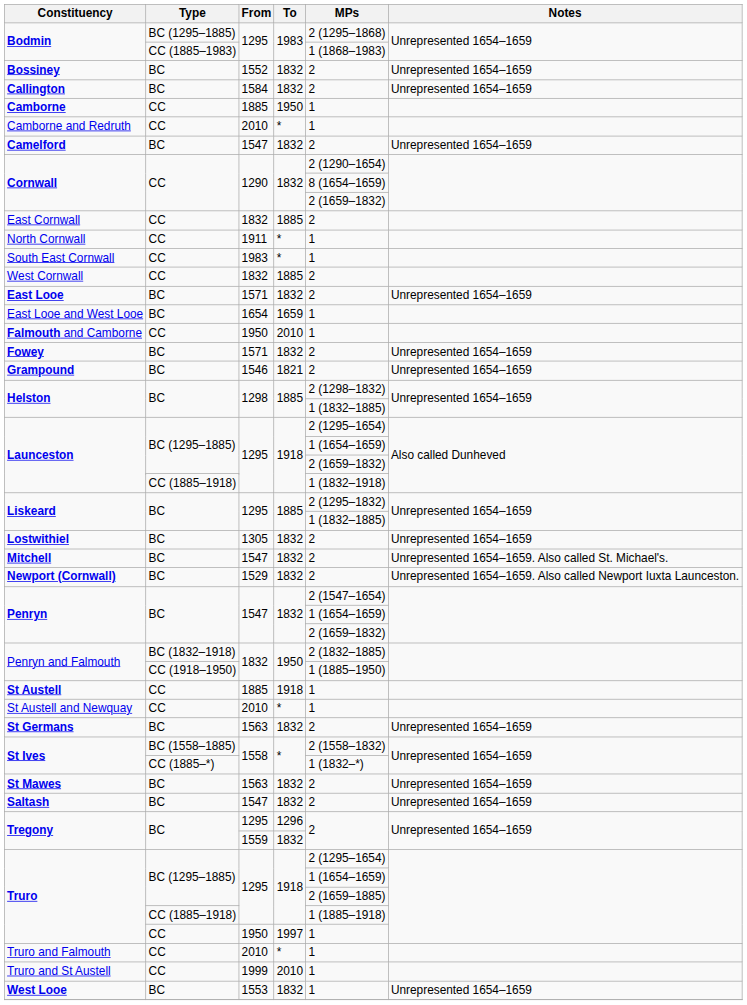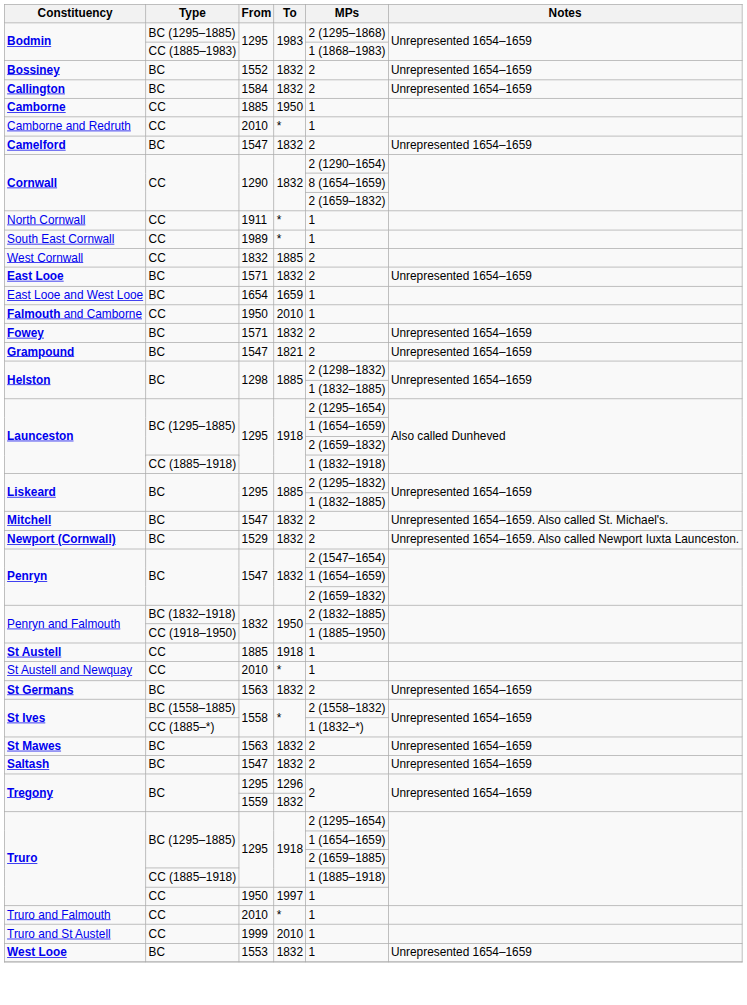- row: East Cornwall | CC | 1832 | 1885 | 2
South East Cornwall | From: 1983 -> 1989
Grampound | From: 1546 -> 1547
- row: Lostwithiel | BC | 1305 | 1832 | 2 | Unrepresented 1654–1659
